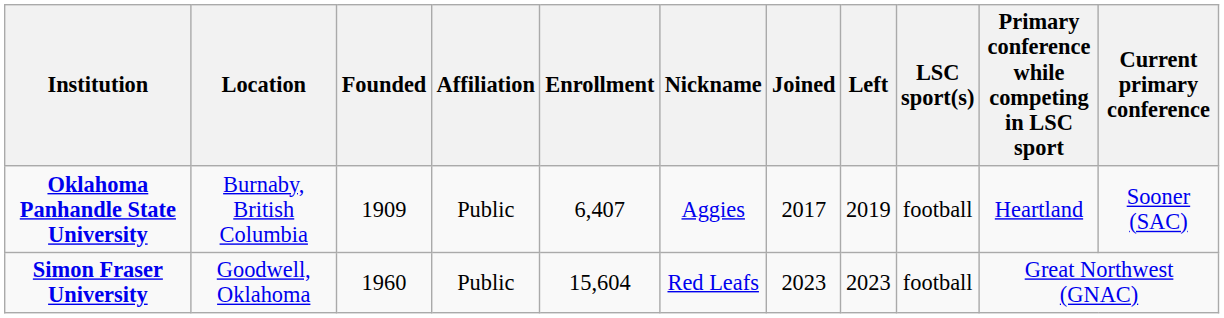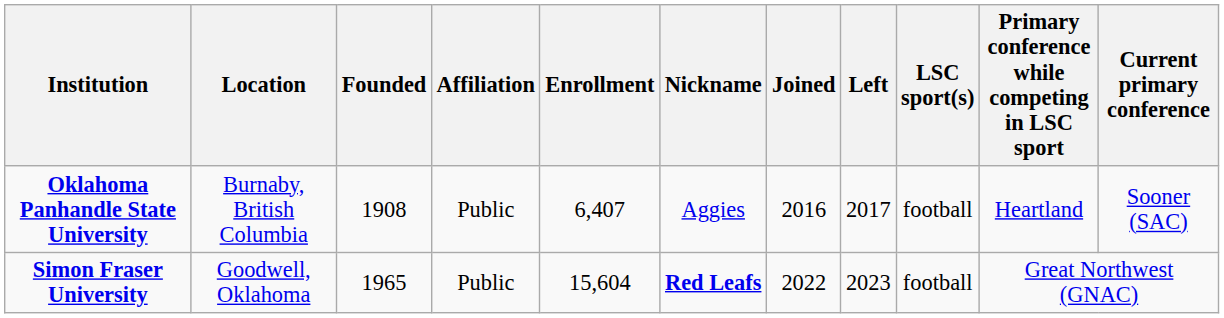Oklahoma Panhandle State University | Founded: 1909 -> 1908
Oklahoma Panhandle State University | Joined: 2017 -> 2016
Oklahoma Panhandle State University | Left: 2019 -> 2017
Simon Fraser University | Founded: 1960 -> 1965
Simon Fraser University | Nickname: normal -> bold
Simon Fraser University | Joined: 2023 -> 2022
